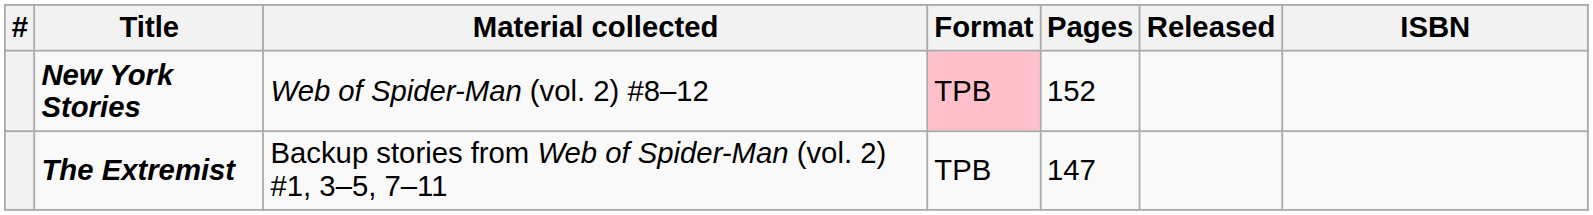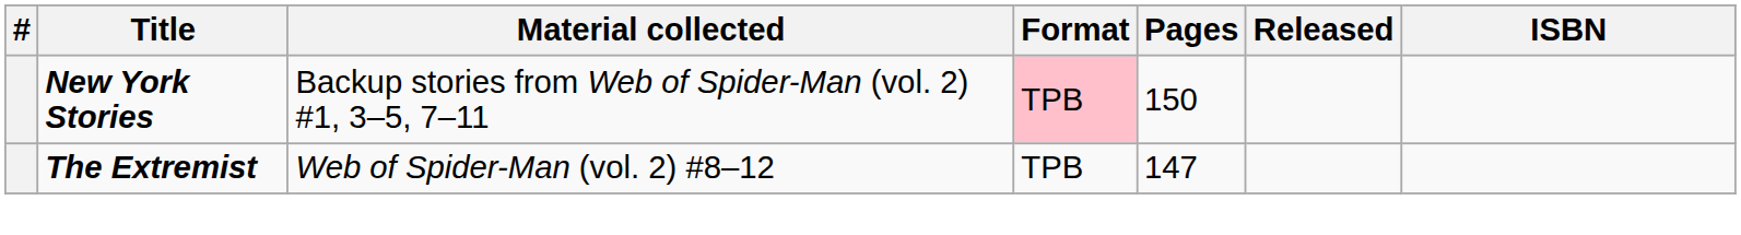New York Stories | Material collected: Web of Spider-Man (vol. 2) #8–12 -> Backup stories from Web of Spider-Man (vol. 2) #1, 3–5, 7–11
New York Stories | Pages: 152 -> 150
The Extremist | Material collected: Backup stories from Web of Spider-Man (vol. 2) #1, 3–5, 7–11 -> Web of Spider-Man (vol. 2) #8–12
